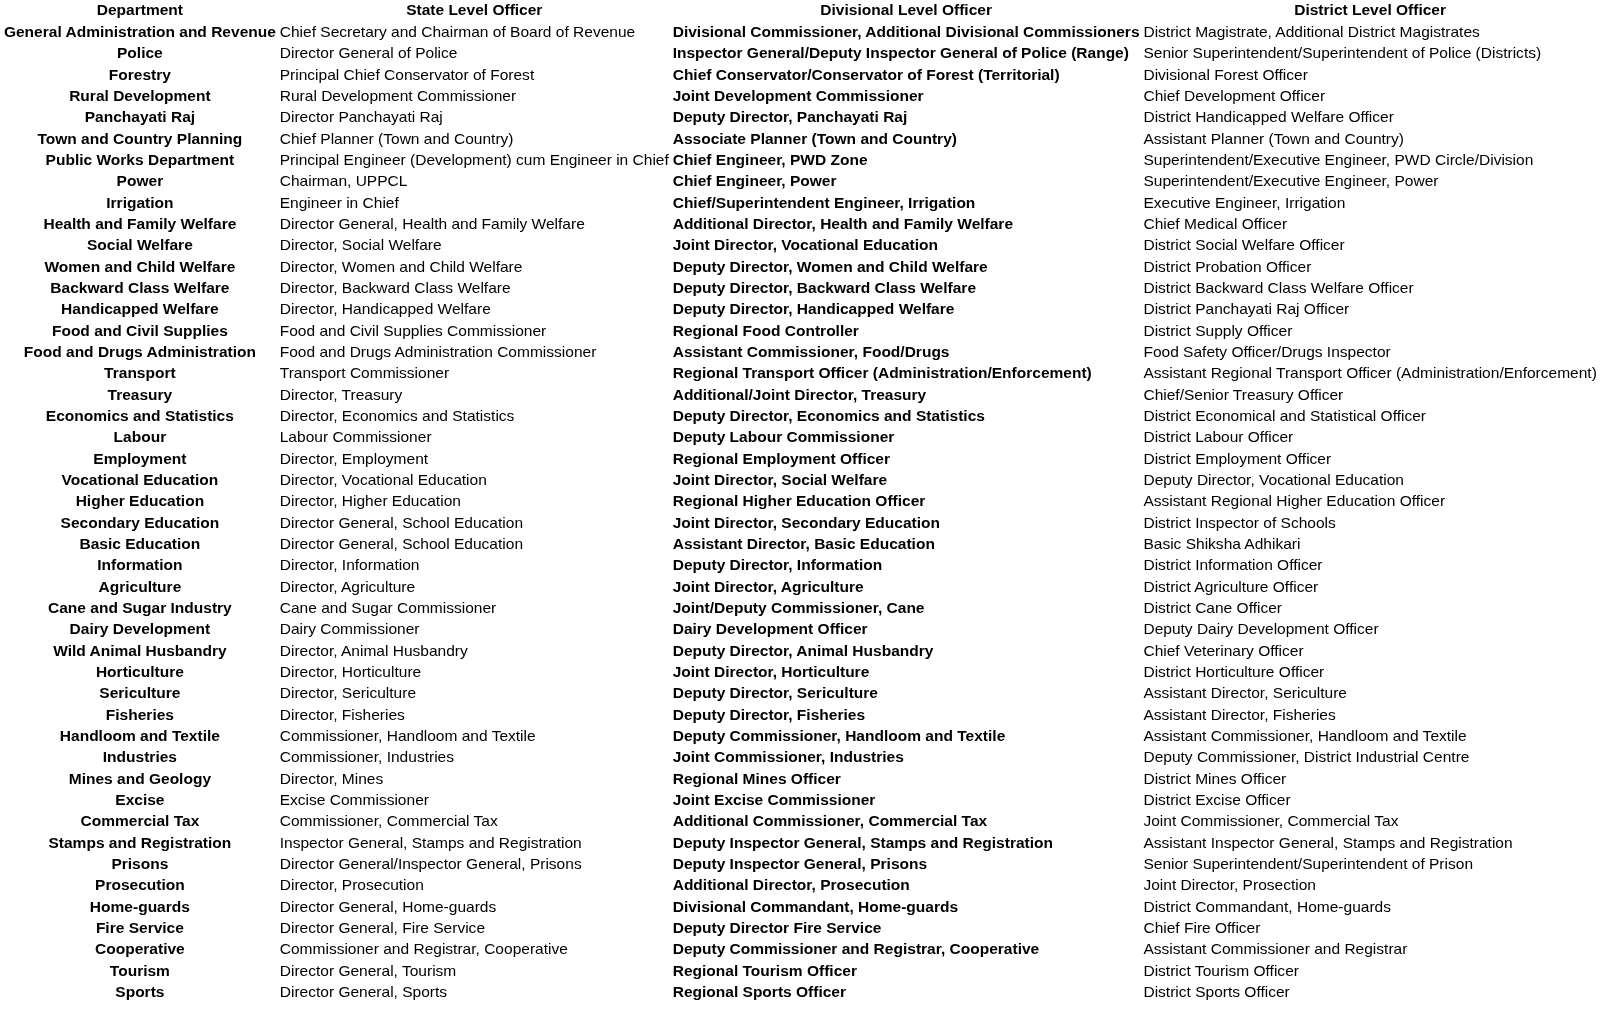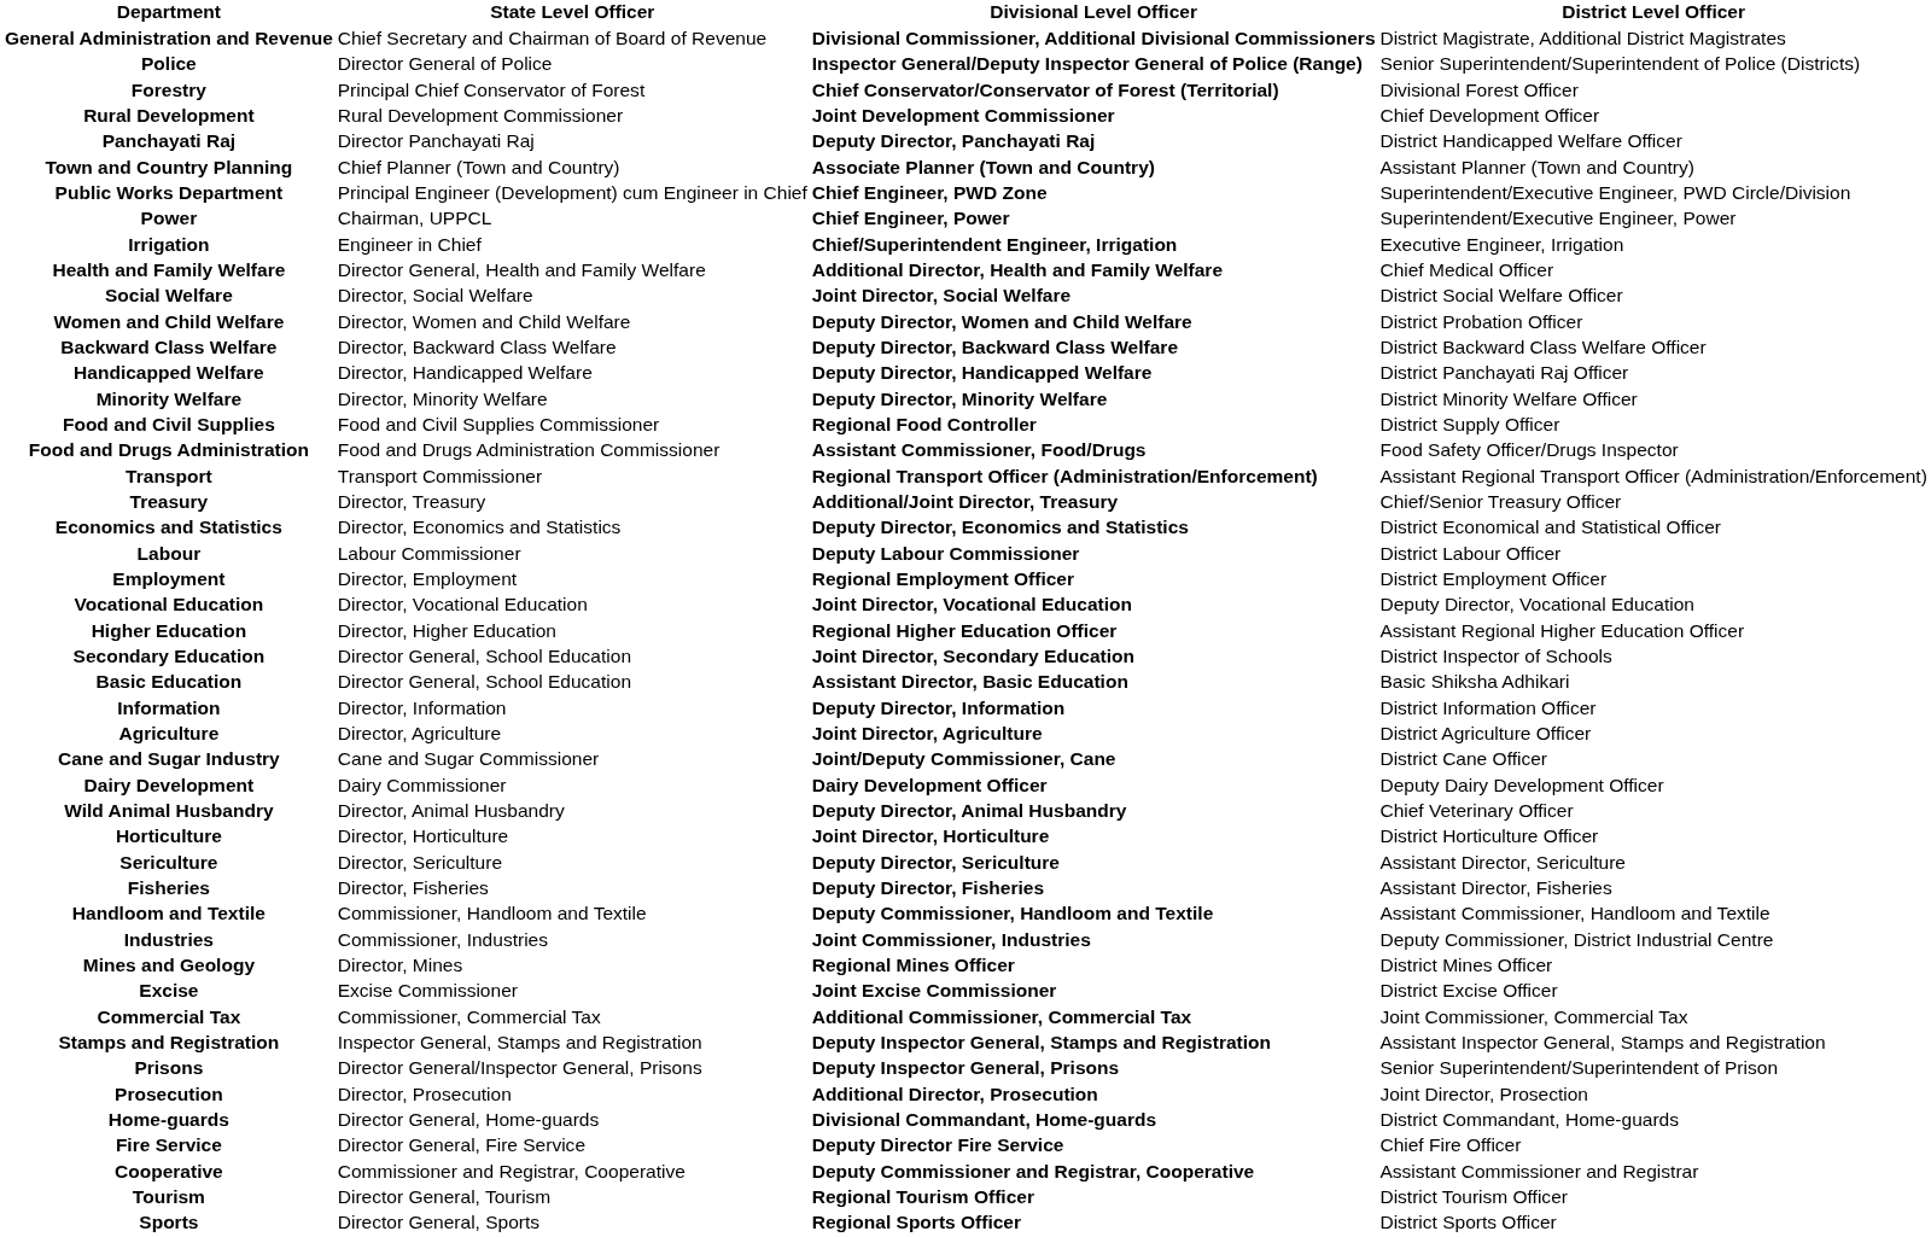Social Welfare | Divisional Level Officer: Joint Director, Vocational Education -> Joint Director, Social Welfare
+ row: Minority Welfare | Director, Minority Welfare | Deputy Director, Minority Welfare | District Minority Welfare Officer
Vocational Education | Divisional Level Officer: Joint Director, Social Welfare -> Joint Director, Vocational Education
